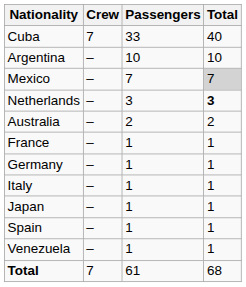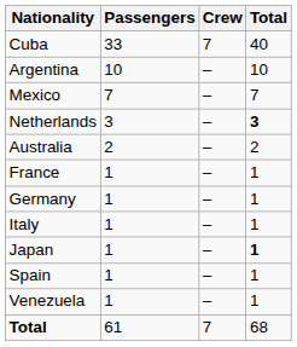columns swapped: Passengers <-> Crew
Mexico | Total: lightgrey background -> no background
Japan | Total: normal -> bold
